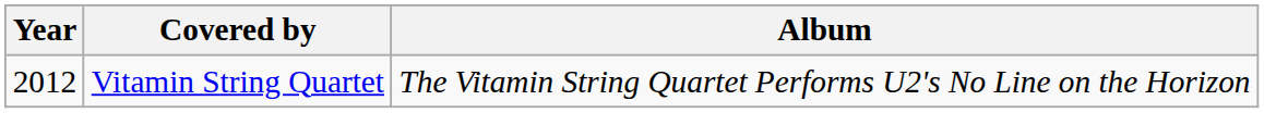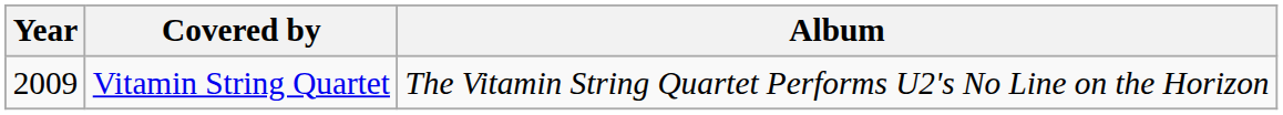Vitamin String Quartet | Year: 2012 -> 2009
